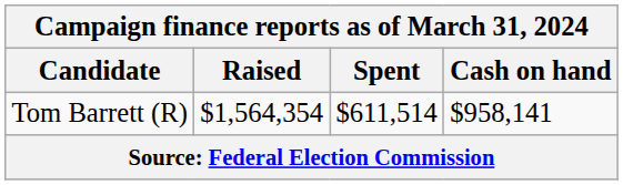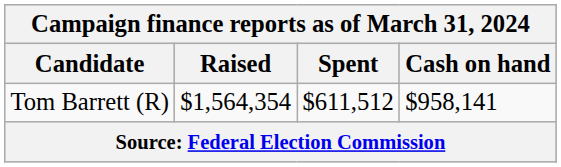Tom Barrett (R) | Spent: $611,514 -> $611,512
